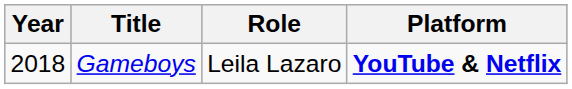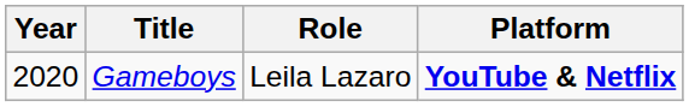Gameboys | Year: 2018 -> 2020
